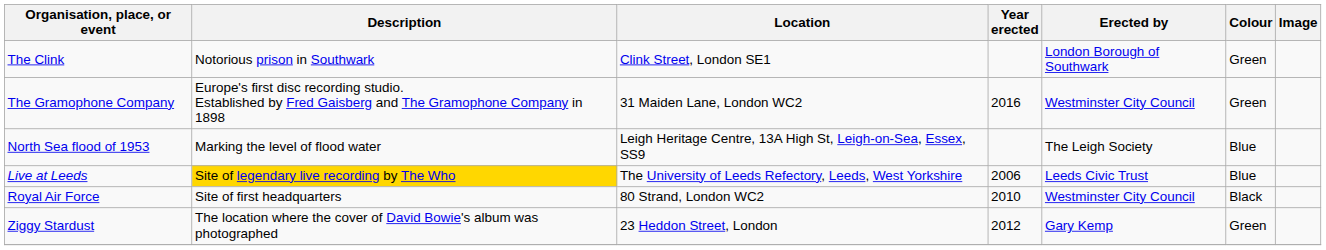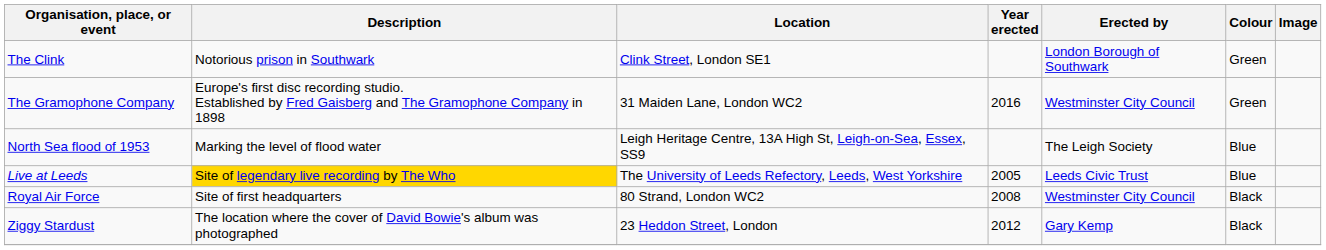Live at Leeds | Year erected: 2006 -> 2005
Royal Air Force | Year erected: 2010 -> 2008
Ziggy Stardust | Colour: Green -> Black
